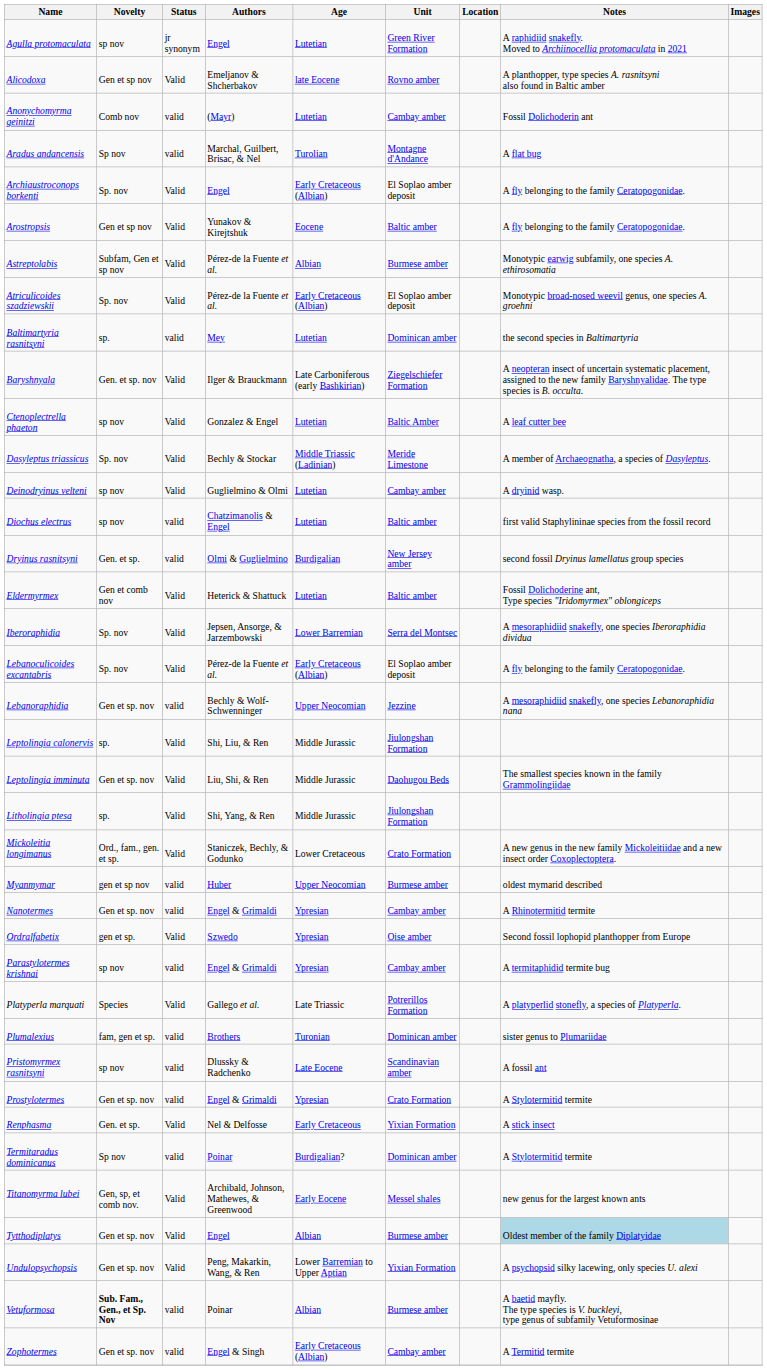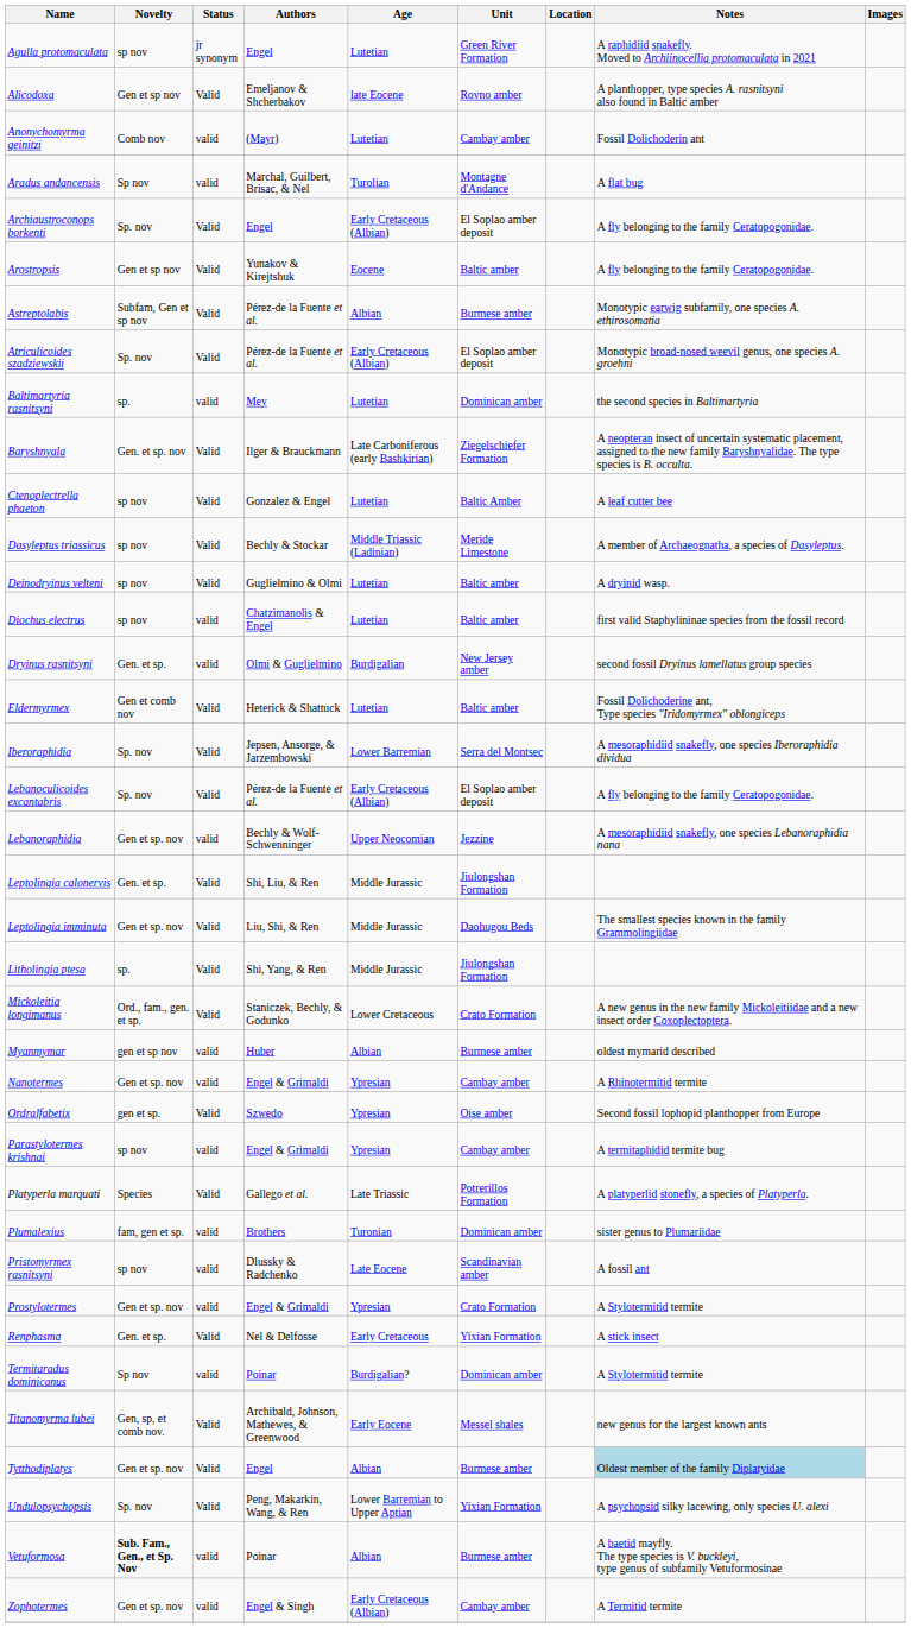Dasyleptus triassicus | Novelty: Sp. nov -> sp nov
Deinodryinus velteni | Unit: Cambay amber -> Baltic amber
Leptolingia calonervis | Novelty: sp. -> Gen. et sp.
Myanmymar | Age: Upper Neocomian -> Albian
Undulopsychopsis | Novelty: Gen et sp. nov -> Sp. nov
